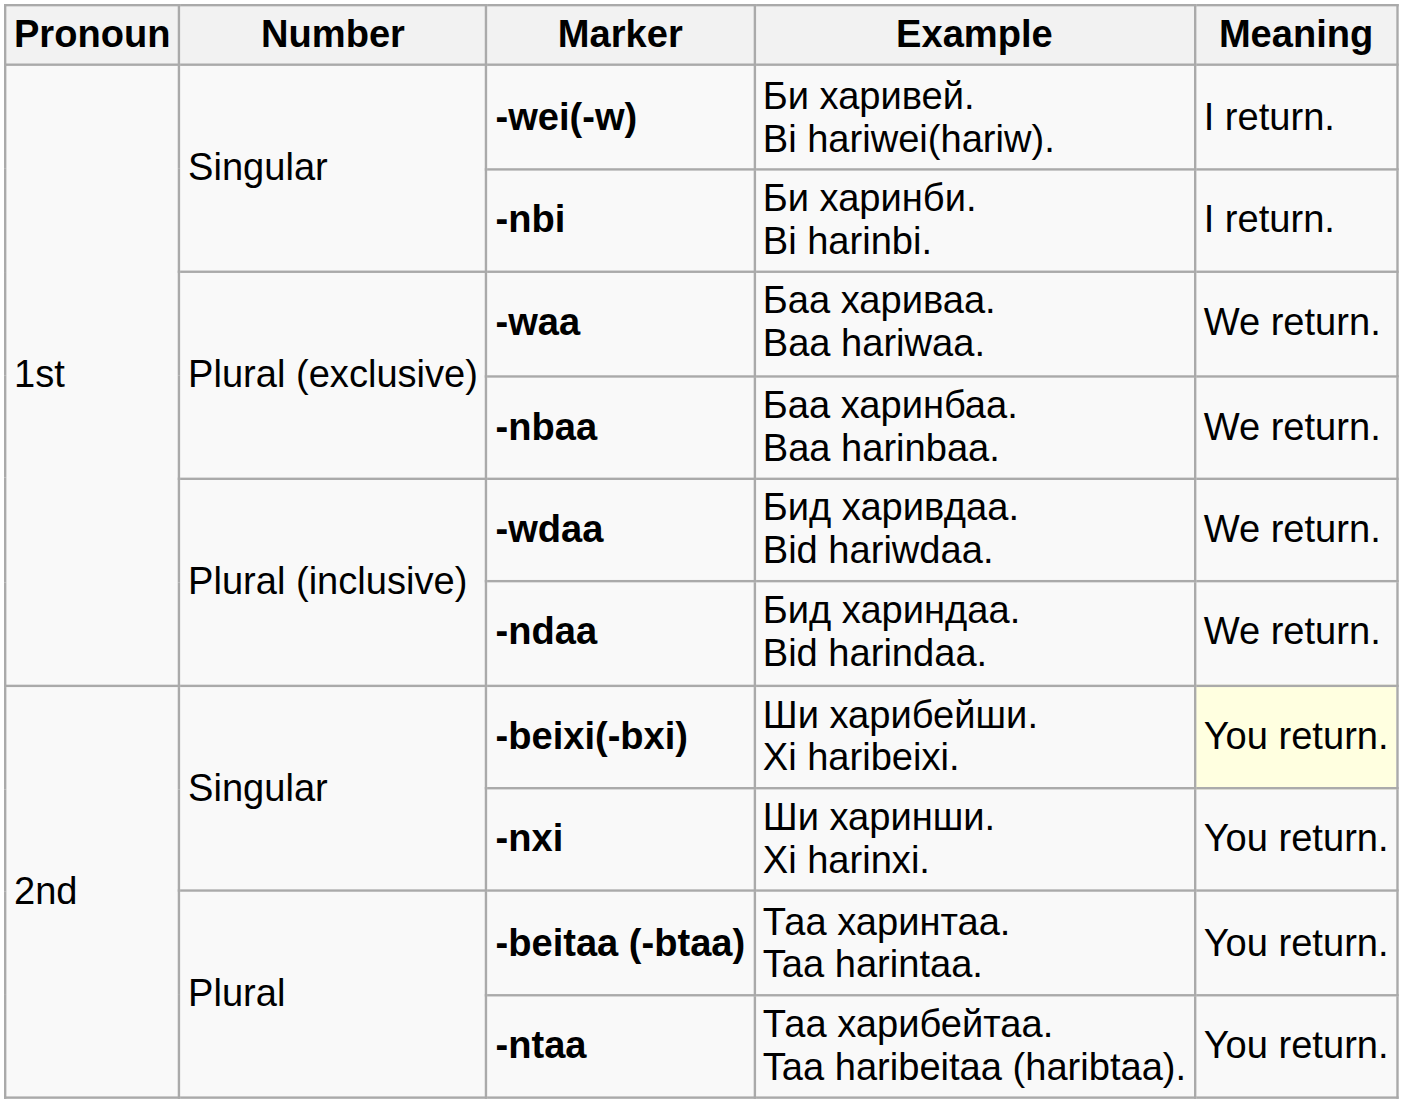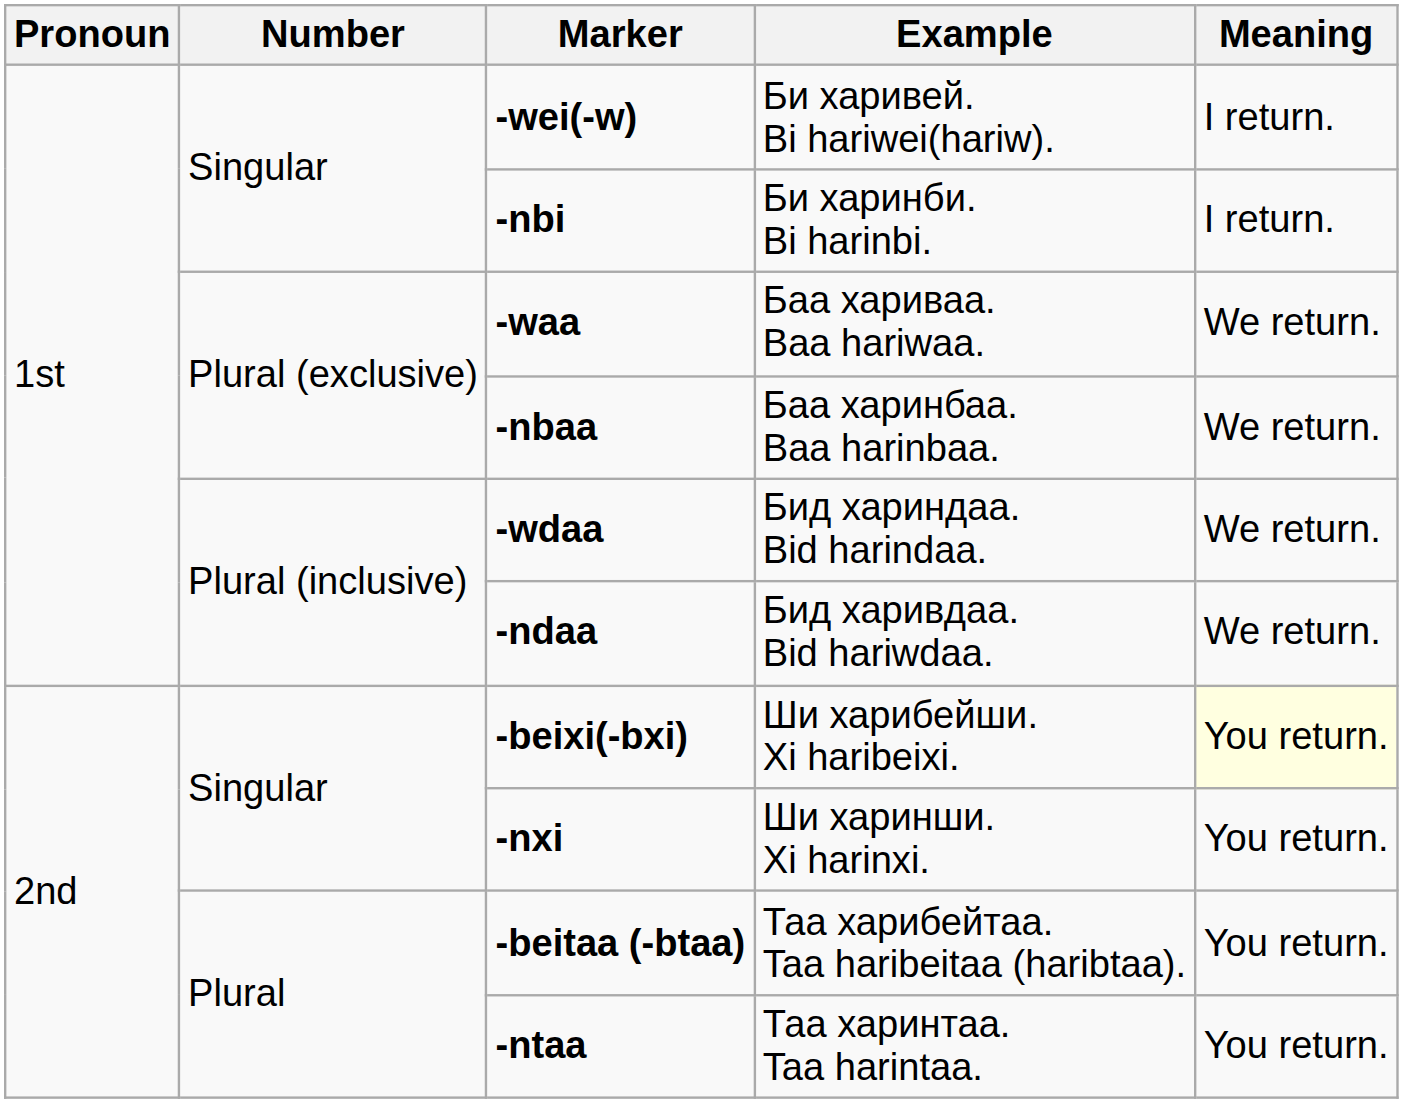-wdaa | Example: Бид харивдаа. Bid hariwdaa. -> Бид хариндаа. Bid harindaa.
-ndaa | Example: Бид хариндаа. Bid harindaa. -> Бид харивдаа. Bid hariwdaa.
-beitaa (-btaa) | Example: Таа харинтаа. Taa harintaa. -> Таа харибейтаа. Taa haribeitaa (haribtaa).
-ntaa | Example: Таа харибейтаа. Taa haribeitaa (haribtaa). -> Таа харинтаа. Taa harintaa.
